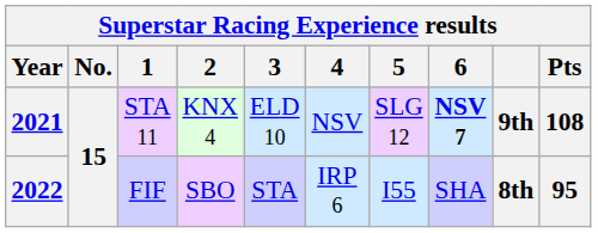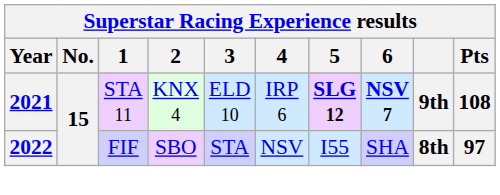2021 | 4: NSV -> IRP 6
2021 | 5: normal -> bold
2022 | 4: IRP 6 -> NSV
2022 | Pts: 95 -> 97
